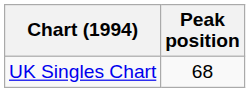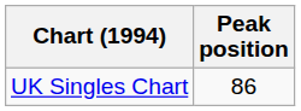UK Singles Chart | Peak position: 68 -> 86
